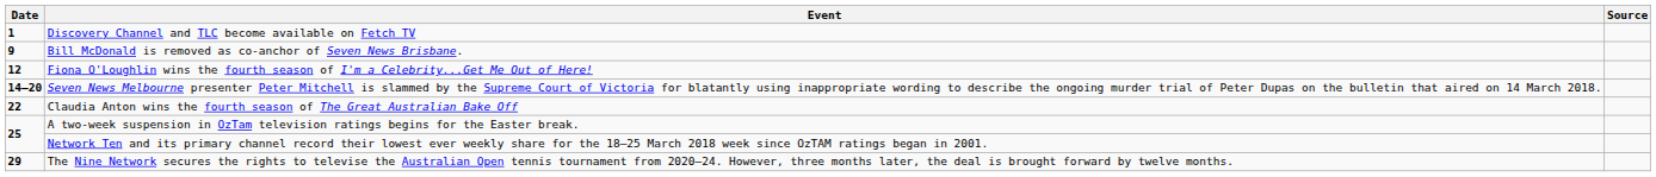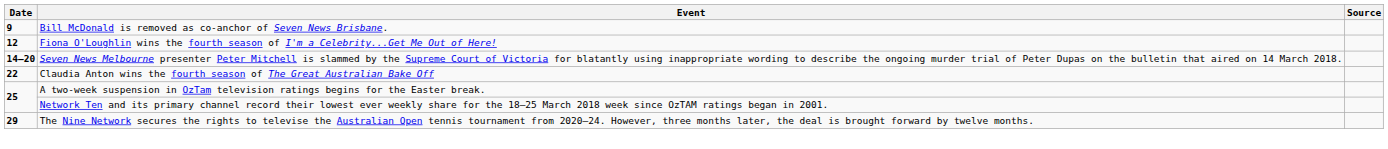- row: 1 | Discovery Channel and TLC become available on Fetch TV
